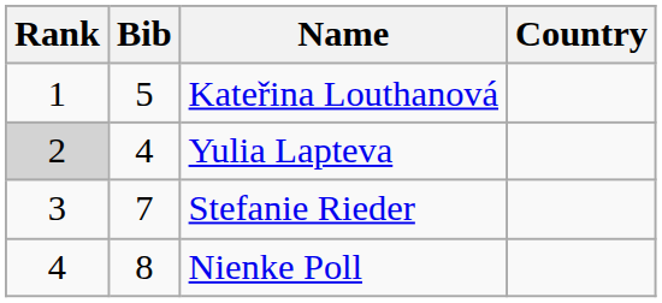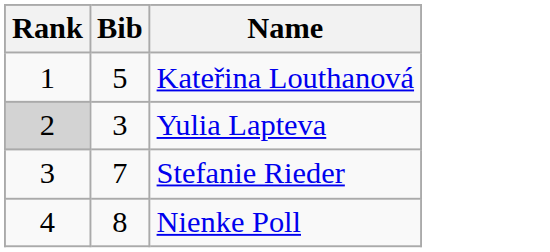- column: Country
Yulia Lapteva | Bib: 4 -> 3
